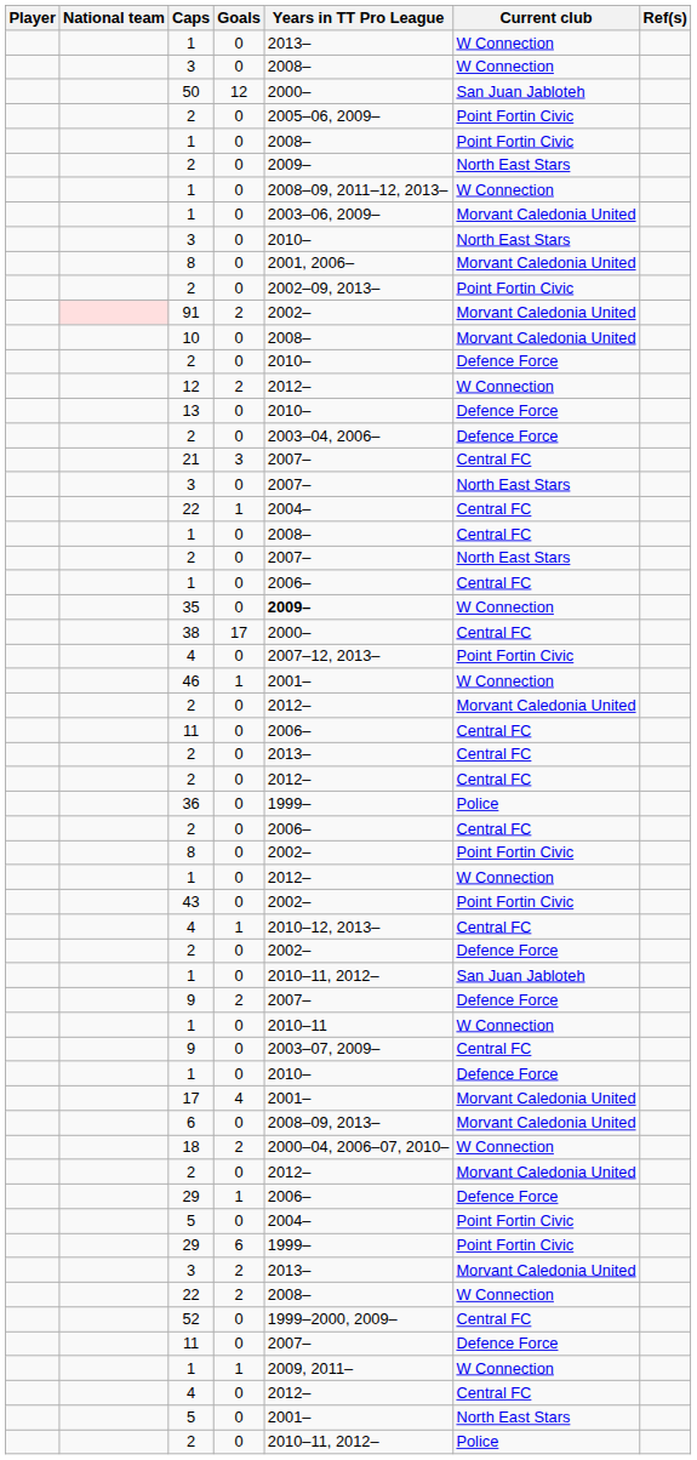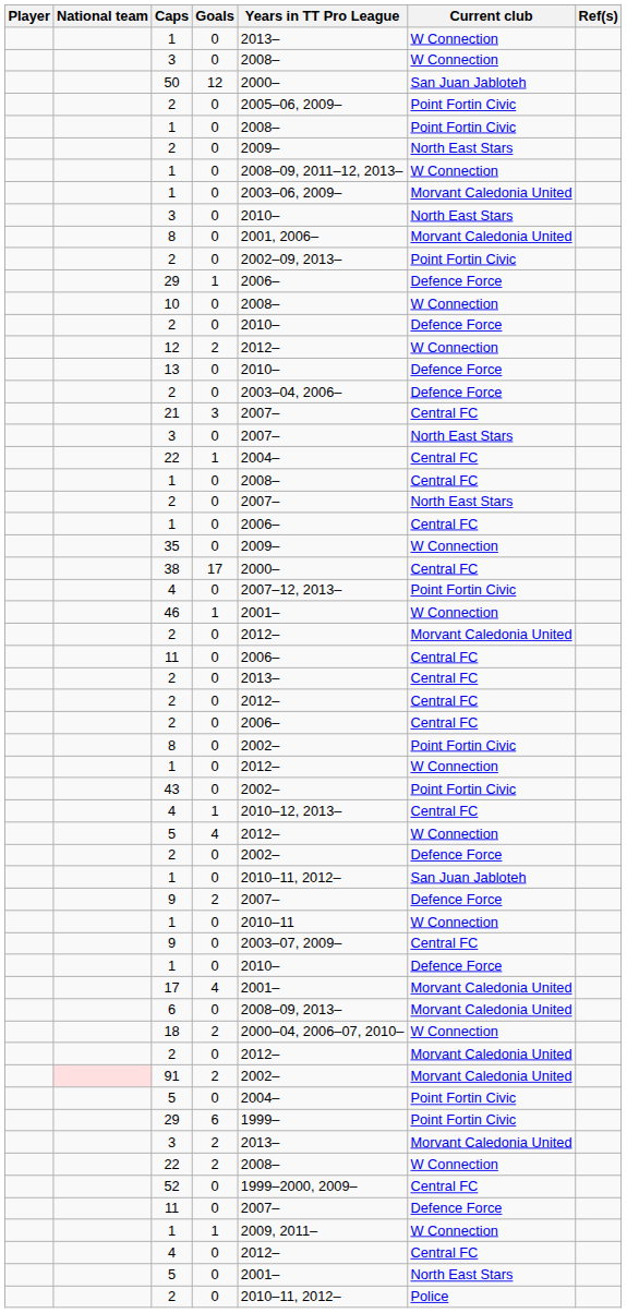rows swapped: 29 / 1 <-> 91
10 | Current club: Morvant Caledonia United -> W Connection
35 | Years in TT Pro League: bold -> normal
- row: 36 | 0 | 1999– | Police
+ row: 5 | 4 | 2012– | W Connection
